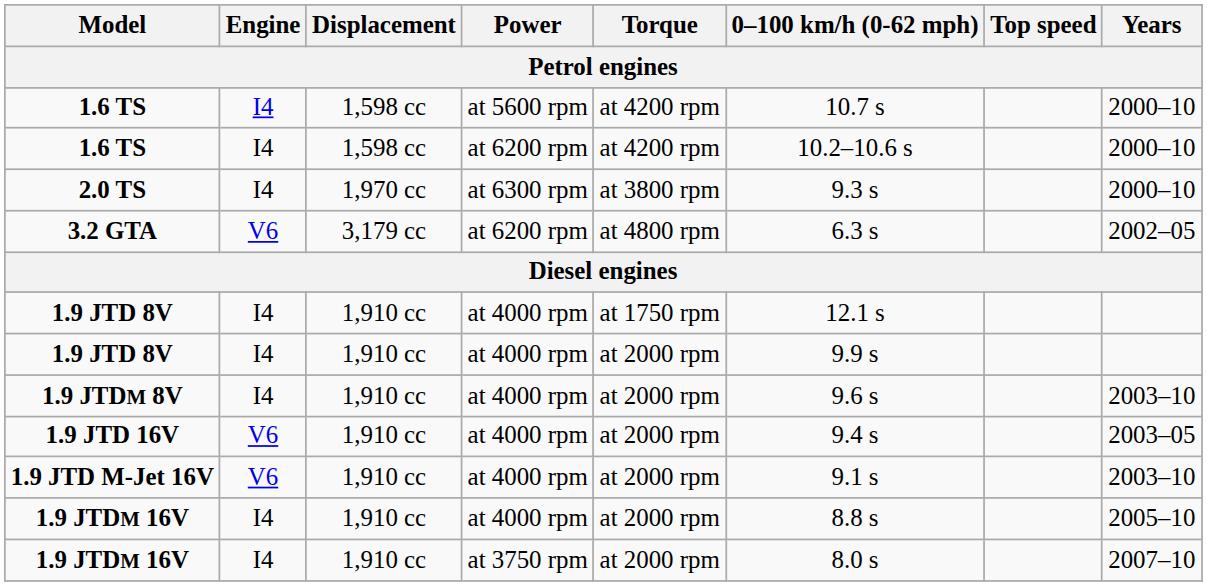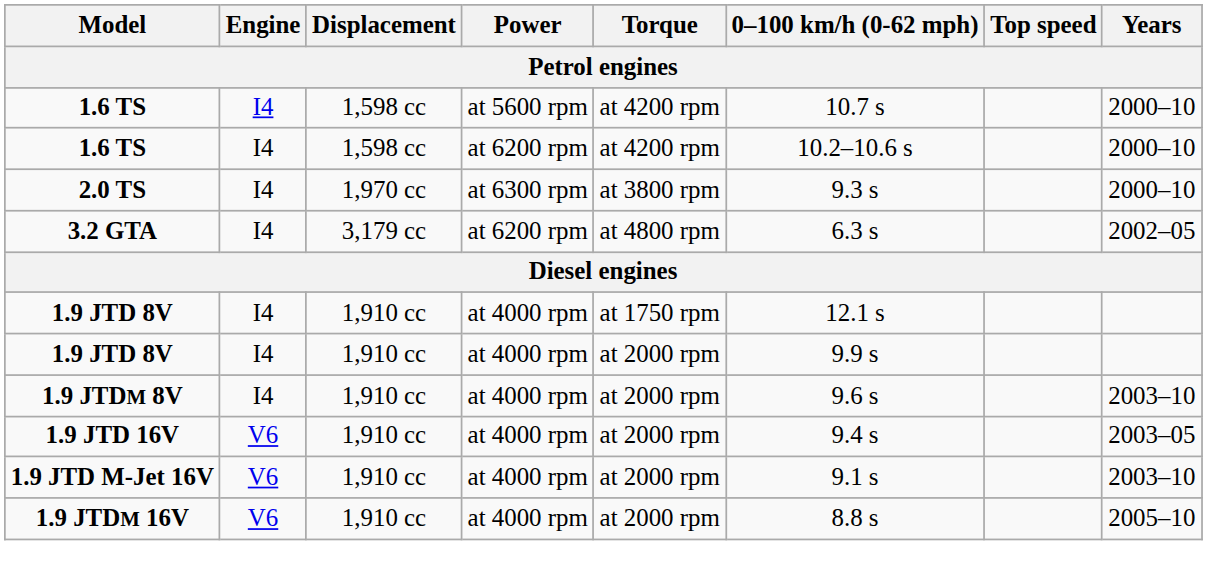3.2 GTA | Engine: V6 -> I4
1.9 JTDM 16V / at 4000 rpm | Engine: I4 -> V6
- row: 1.9 JTDM 16V | I4 | 1,910 cc | at 3750 rpm | at 2000 rpm | 8.0 s | 2007–10
